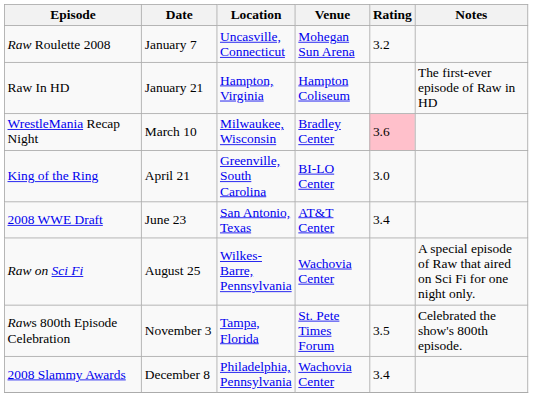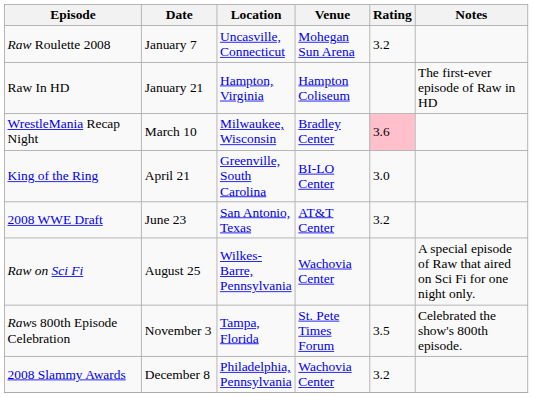2008 WWE Draft | Rating: 3.4 -> 3.2
2008 Slammy Awards | Rating: 3.4 -> 3.2
